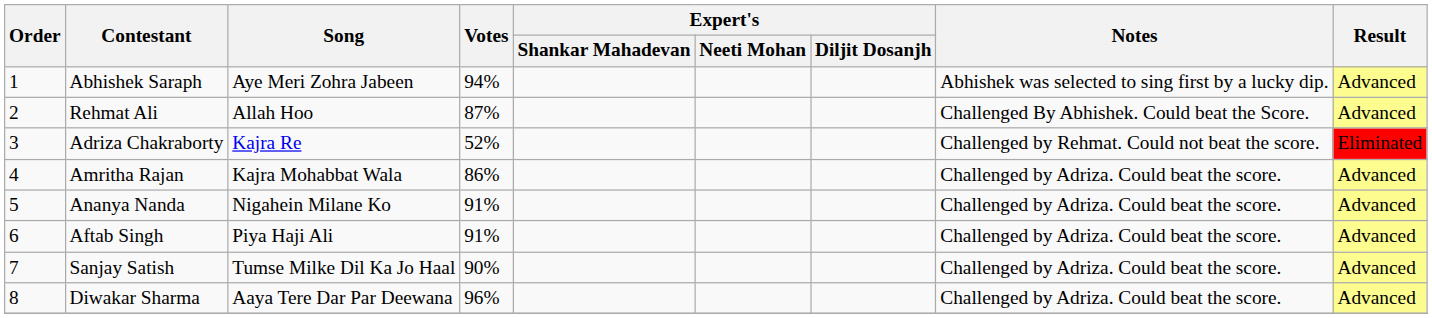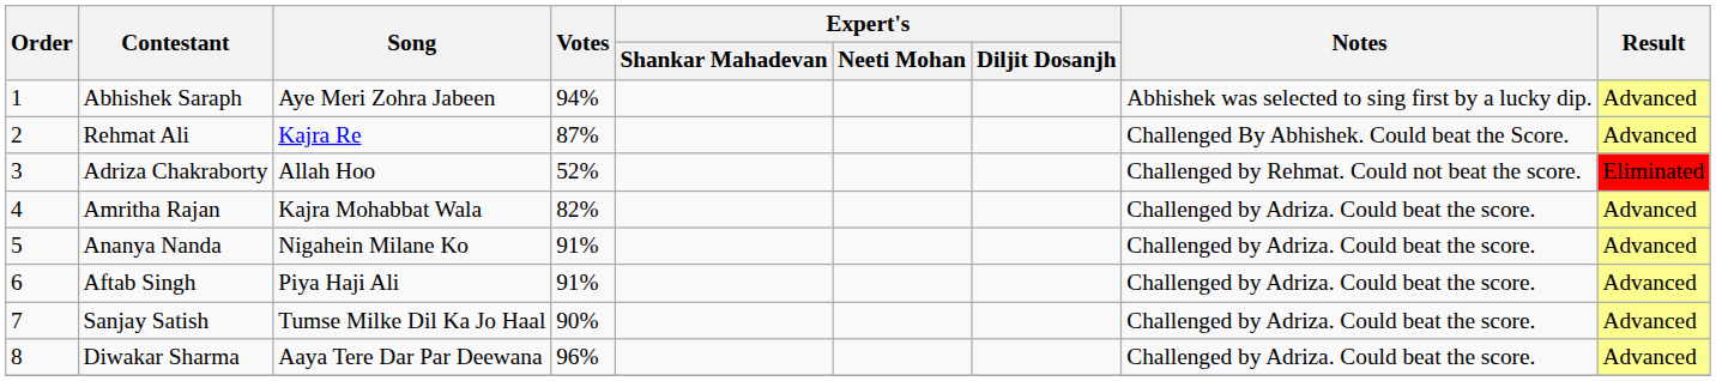Rehmat Ali | Song: Allah Hoo -> Kajra Re
Adriza Chakraborty | Song: Kajra Re -> Allah Hoo
Amritha Rajan | Votes: 86% -> 82%
